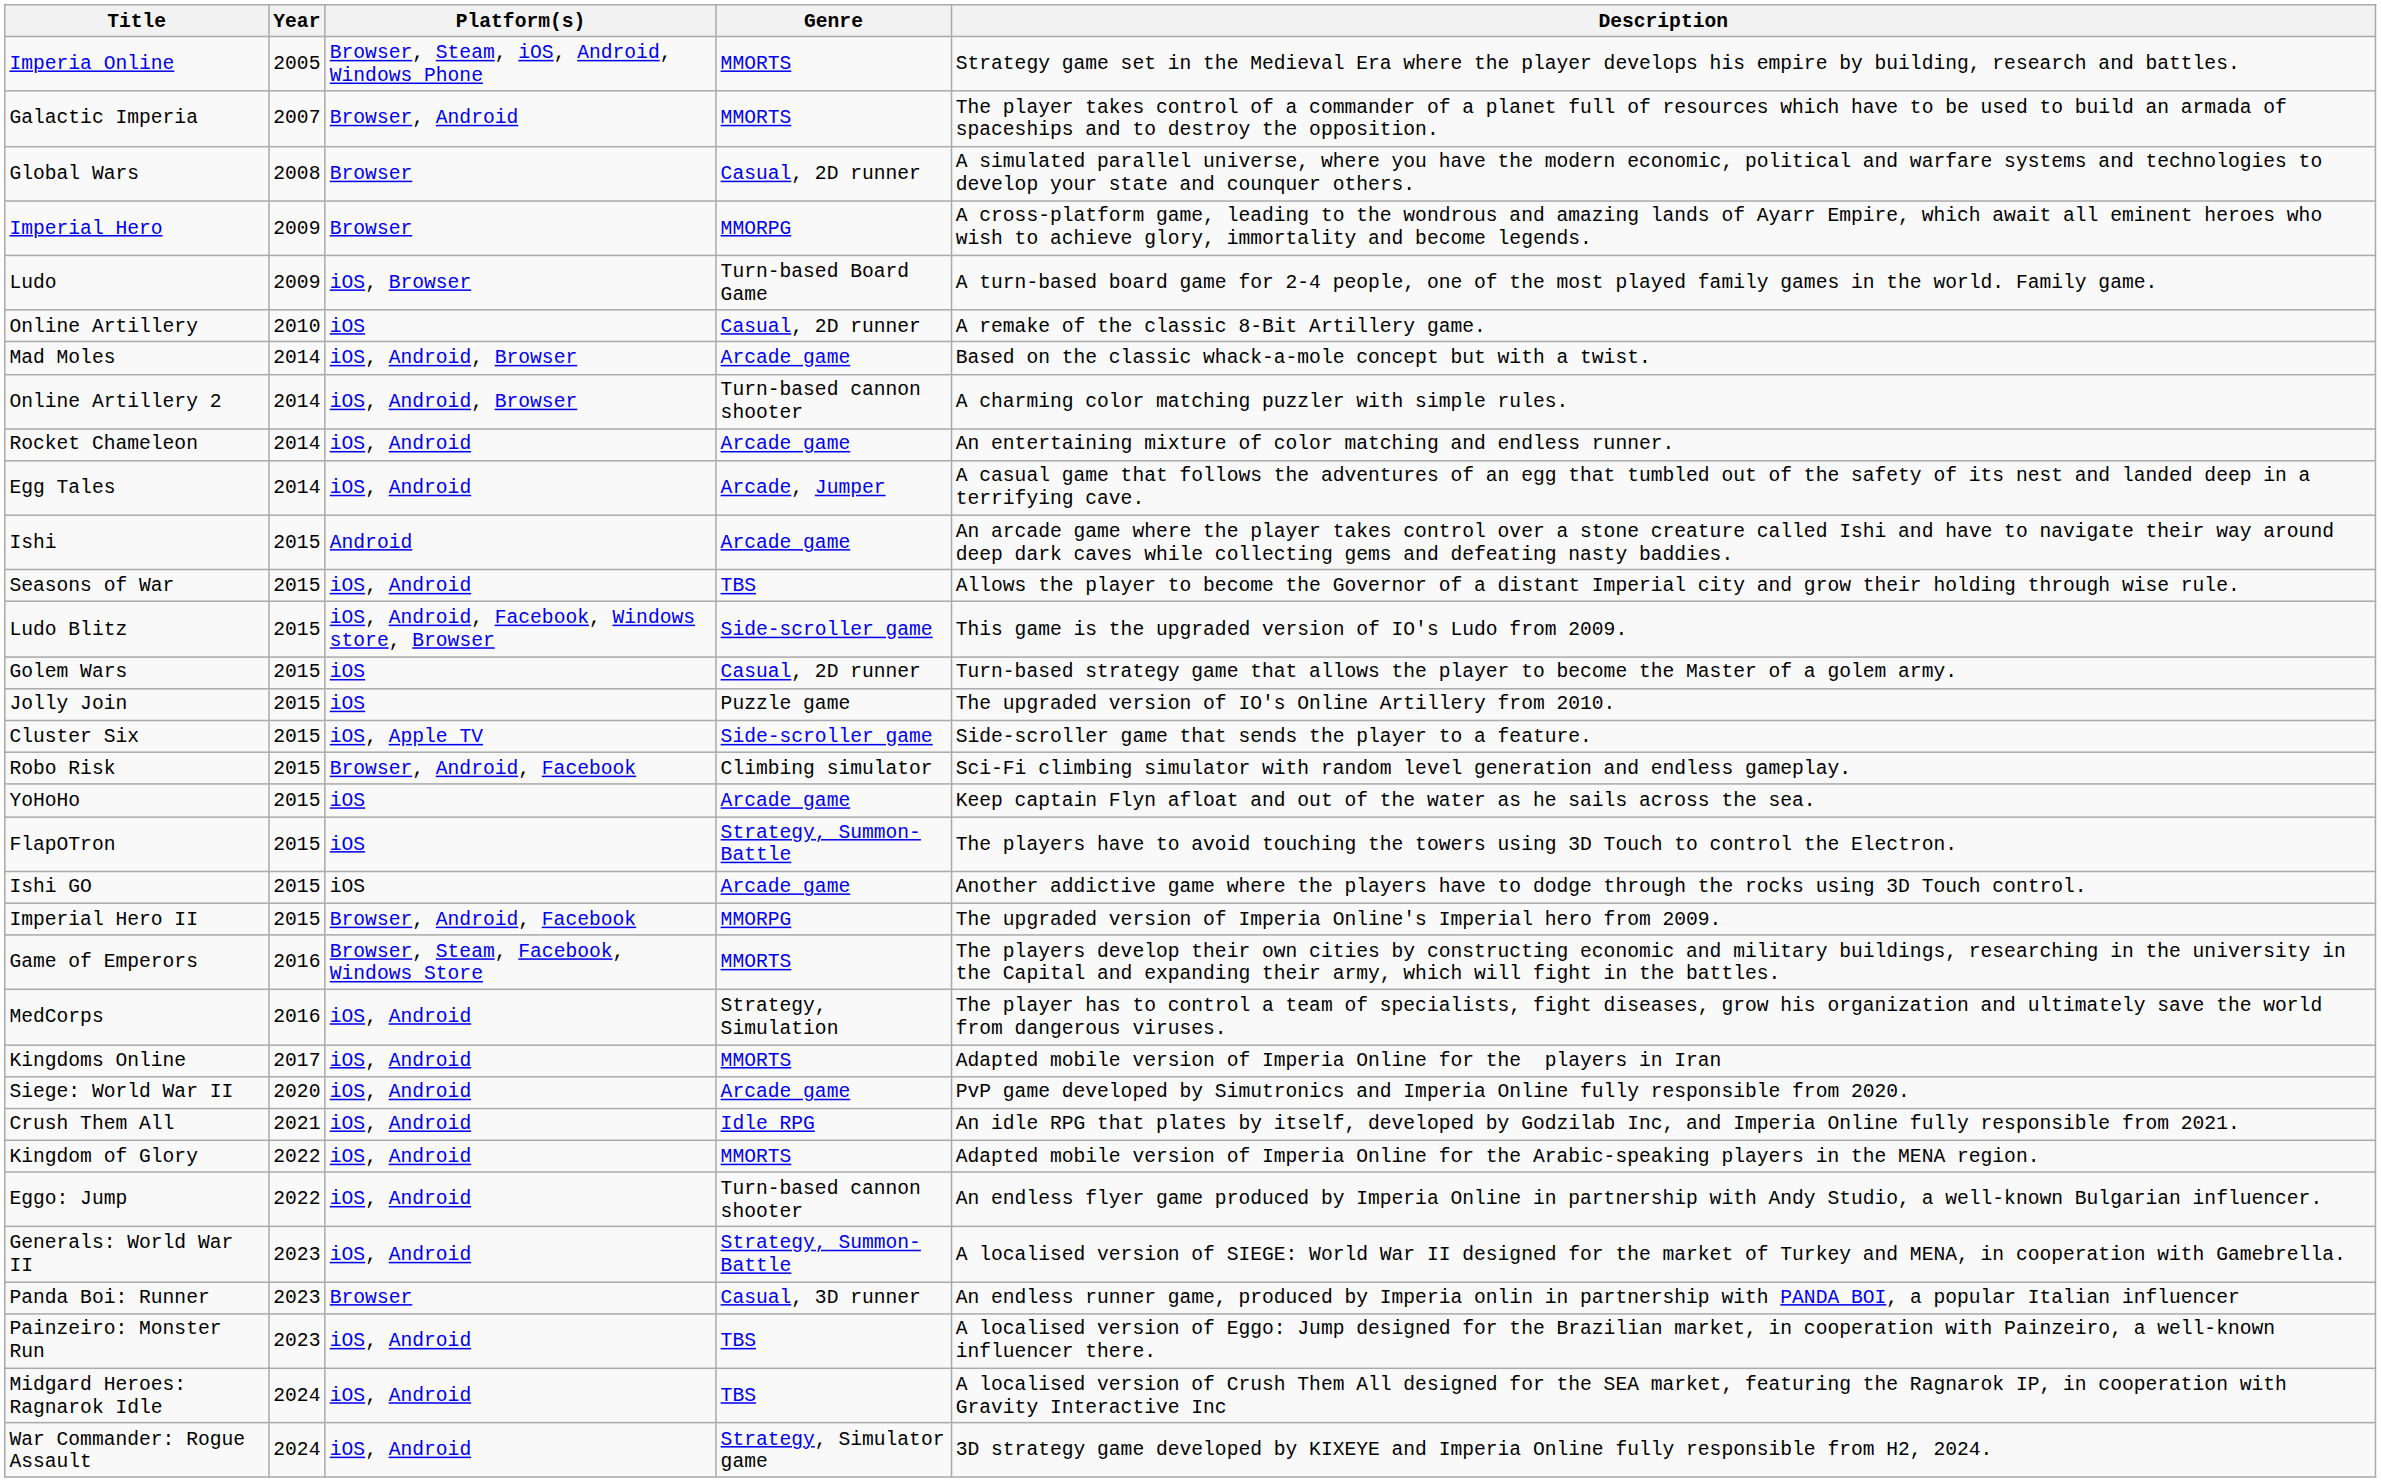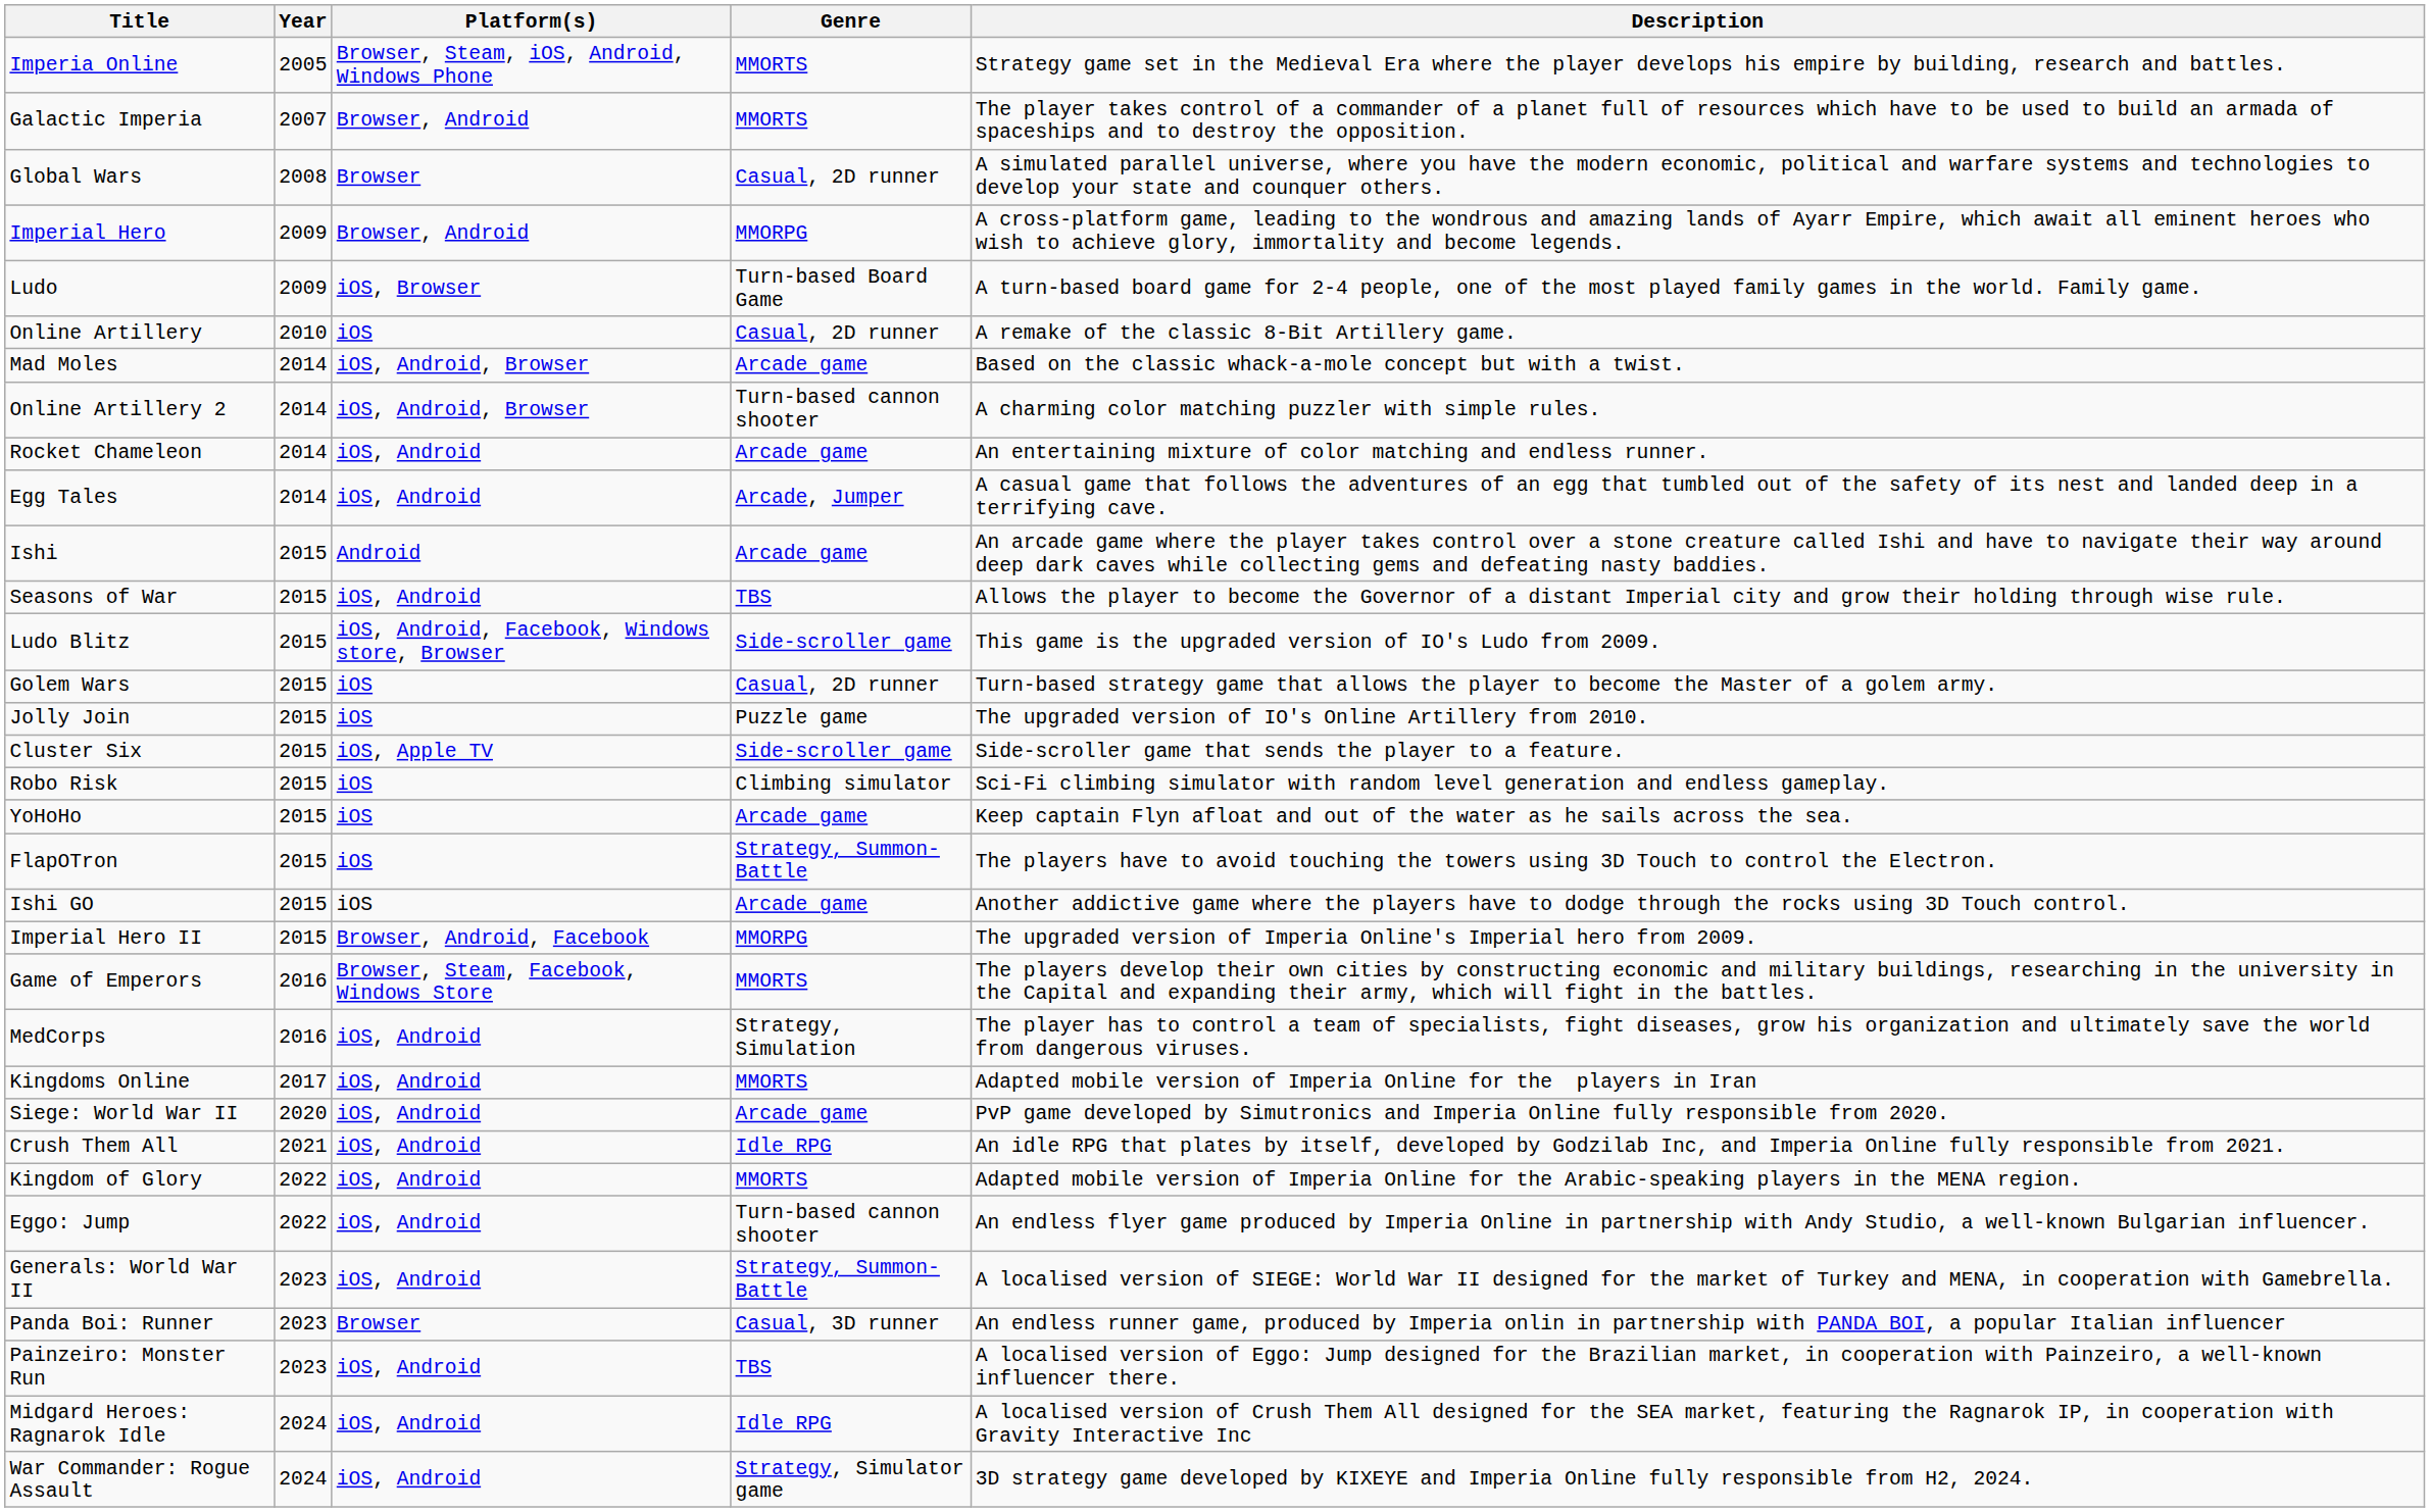Imperial Hero | Platform(s): Browser -> Browser, Android
Robo Risk | Platform(s): Browser, Android, Facebook -> iOS
Midgard Heroes: Ragnarok Idle | Genre: TBS -> Idle RPG
